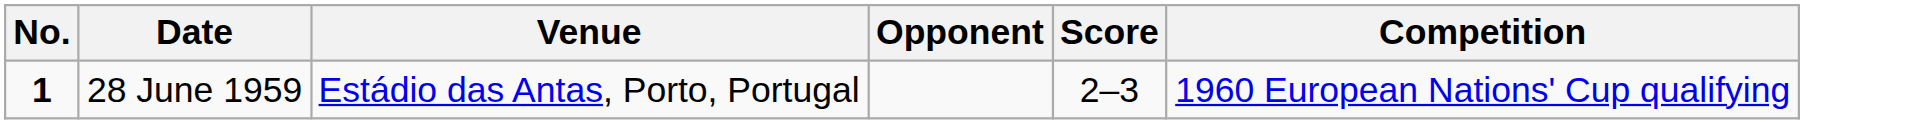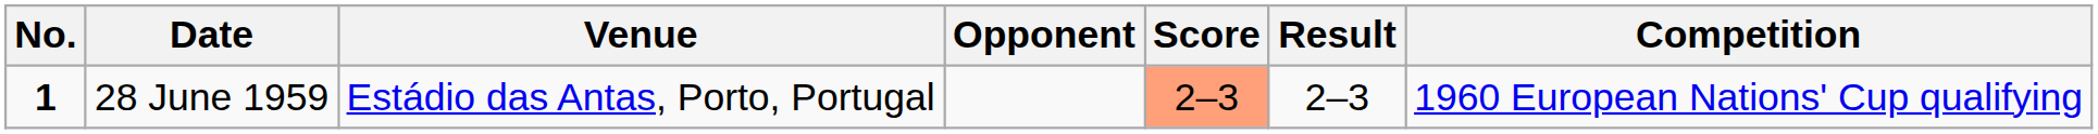+ column: Result | 2–3
28 June 1959 | Score: no background -> lightsalmon background
